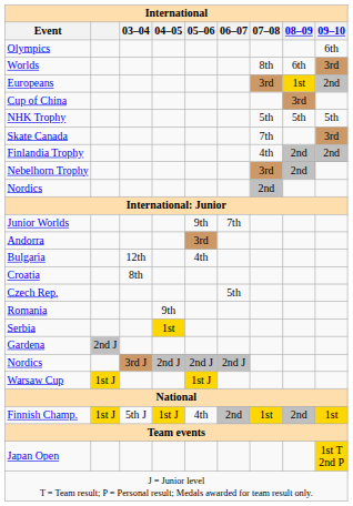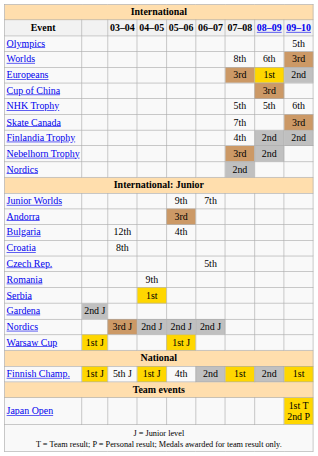Olympics | International / 09–10: 6th -> 5th
NHK Trophy | International / 09–10: 5th -> 6th
